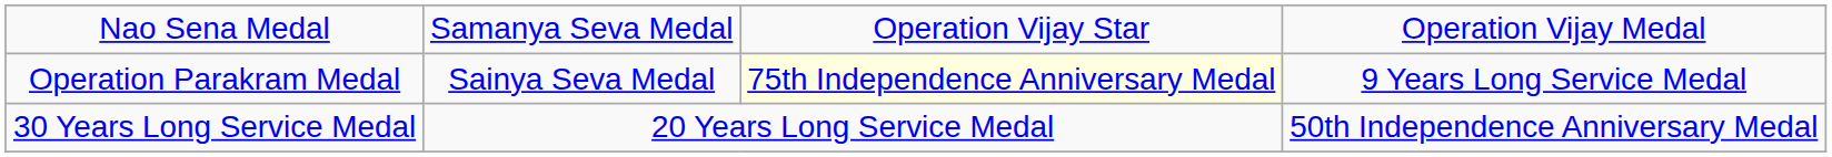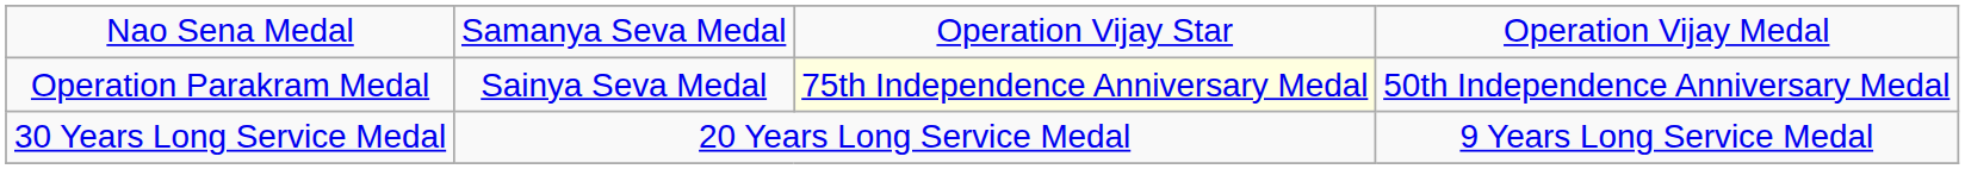Operation Parakram Medal | column 4: 9 Years Long Service Medal -> 50th Independence Anniversary Medal
30 Years Long Service Medal | column 4: 50th Independence Anniversary Medal -> 9 Years Long Service Medal
